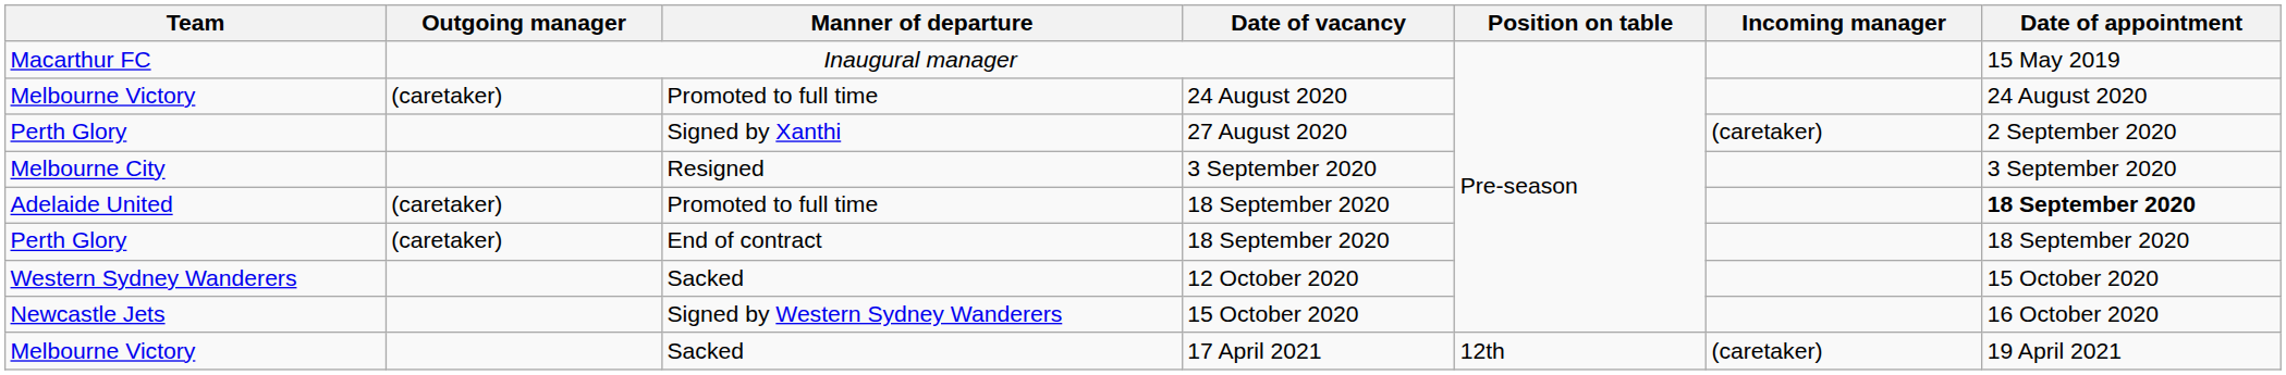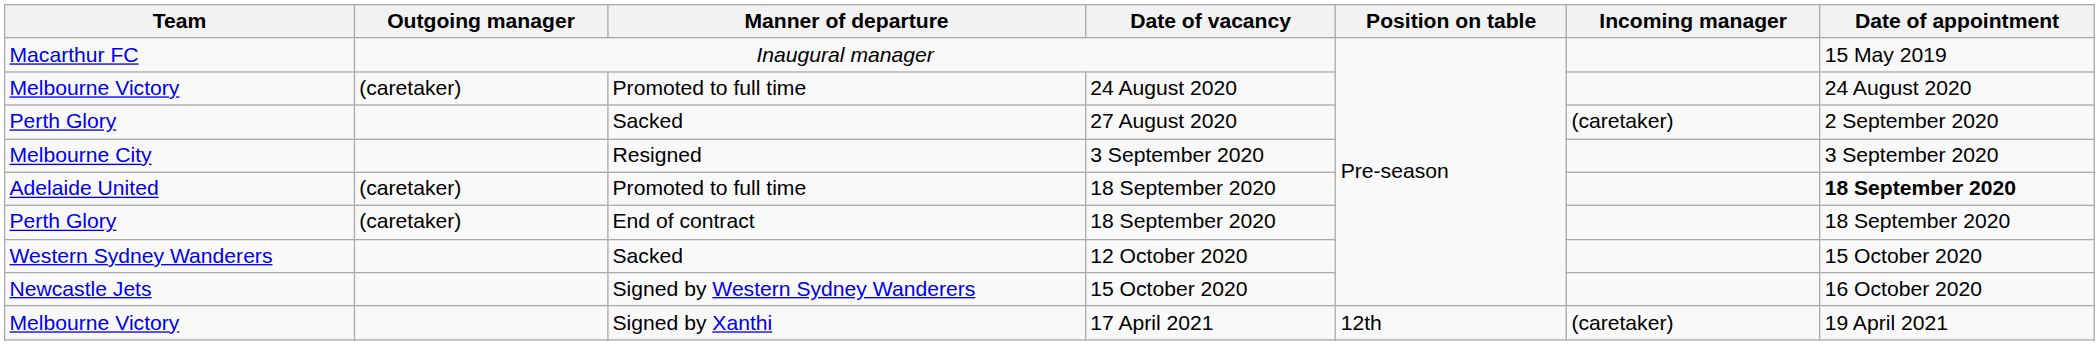27 August 2020 | Manner of departure: Signed by Xanthi -> Sacked
17 April 2021 | Manner of departure: Sacked -> Signed by Xanthi
